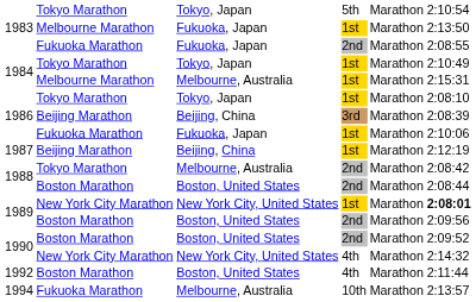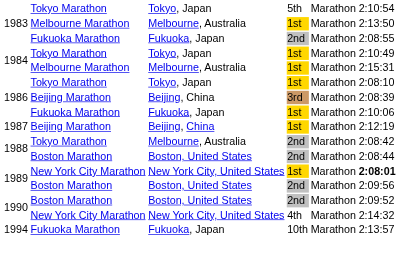1983 / Melbourne Marathon | column 3: Fukuoka, Japan -> Melbourne, Australia
- row: 1992 | Boston Marathon | Boston, United States | 4th | Marathon | 2:11:44
1994 | column 3: Melbourne, Australia -> Fukuoka, Japan
